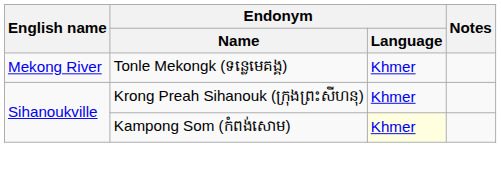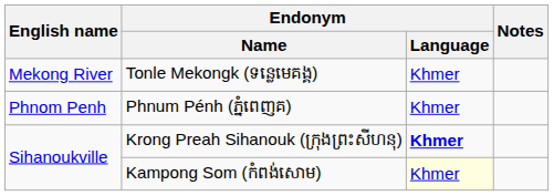+ row: Phnom Penh | Phnum Pénh (ភ្នំពេញគ) | Khmer
Krong Preah Sihanouk (ក្រុងព្រះសីហនុ) | Endonym / Language: normal -> bold
